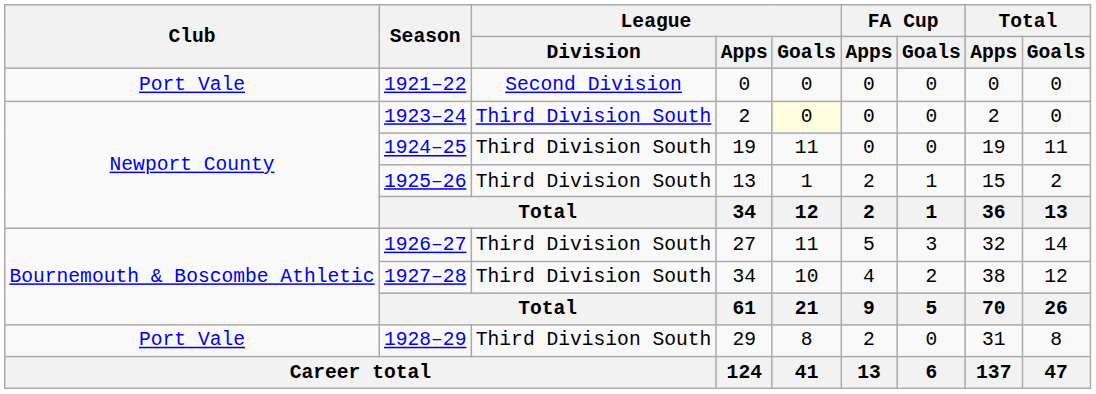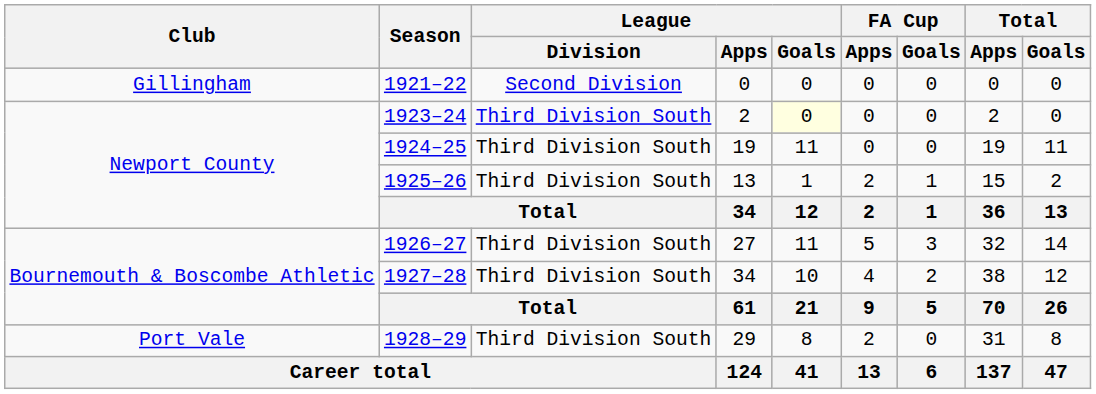1921–22 | Club: Port Vale -> Gillingham
